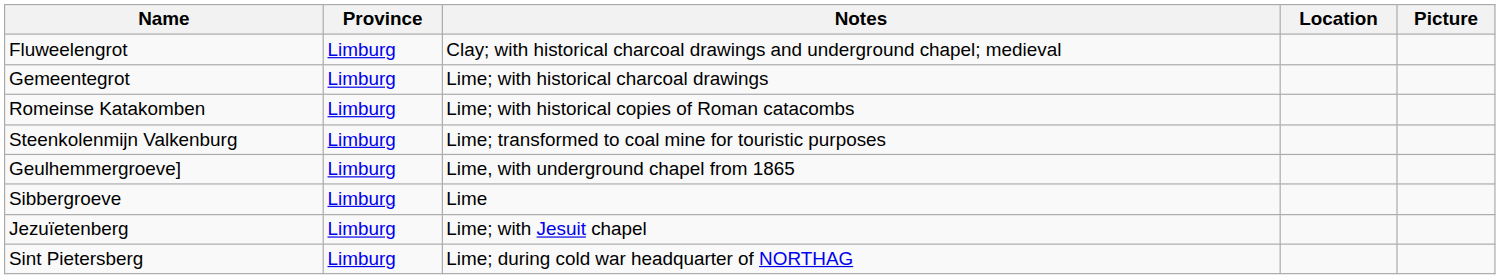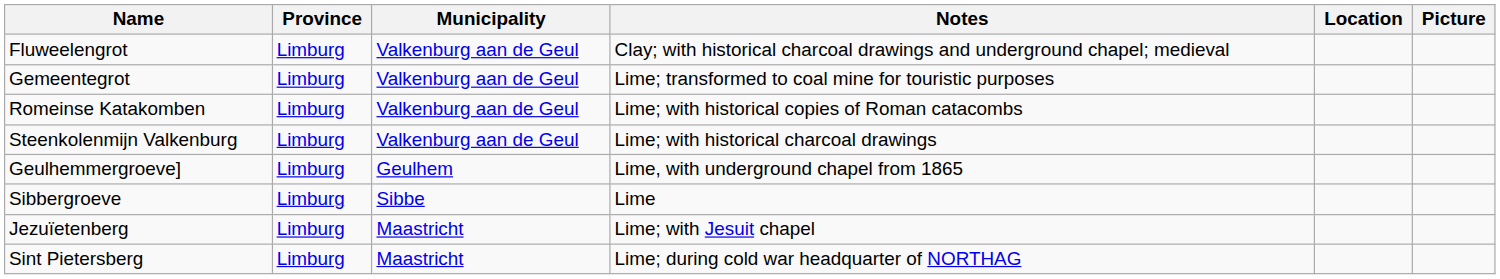+ column: Municipality | Valkenburg aan de Geul | Valkenburg aan de Geul | Valkenburg aan de Geul | Valkenburg aan de Geul | Geulhem | Sibbe | Maastricht | Maastricht
Gemeentegrot | Notes: Lime; with historical charcoal drawings -> Lime; transformed to coal mine for touristic purposes
Steenkolenmijn Valkenburg | Notes: Lime; transformed to coal mine for touristic purposes -> Lime; with historical charcoal drawings
